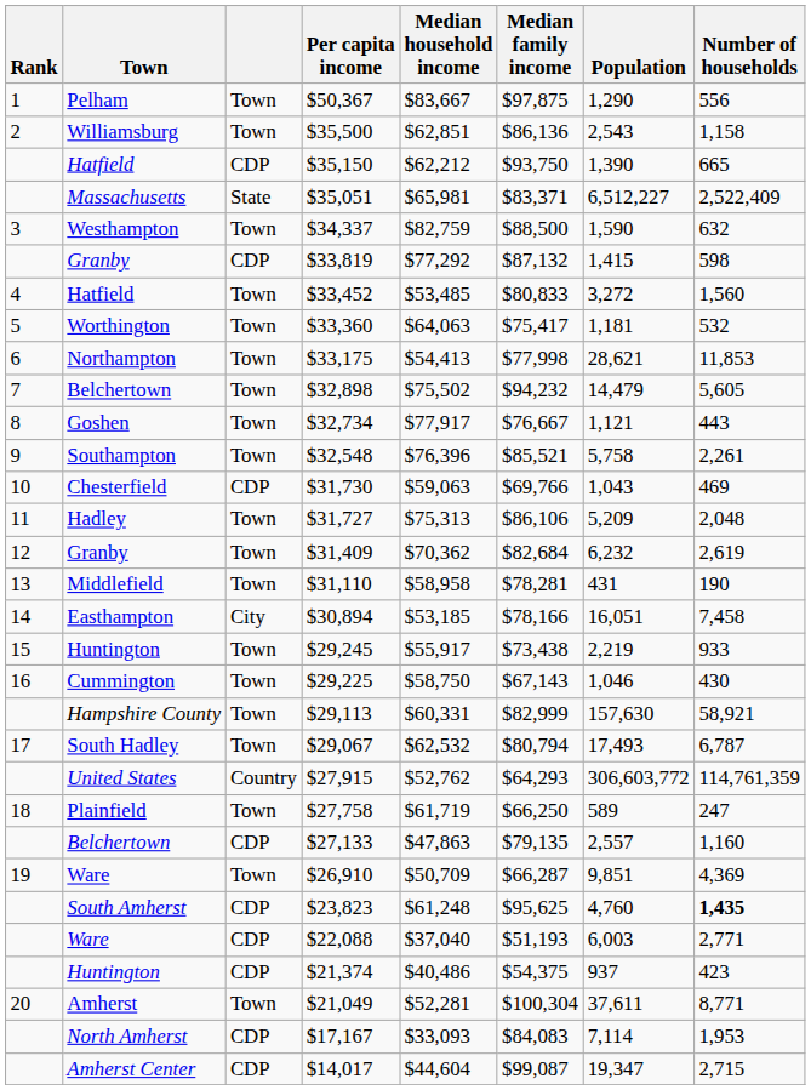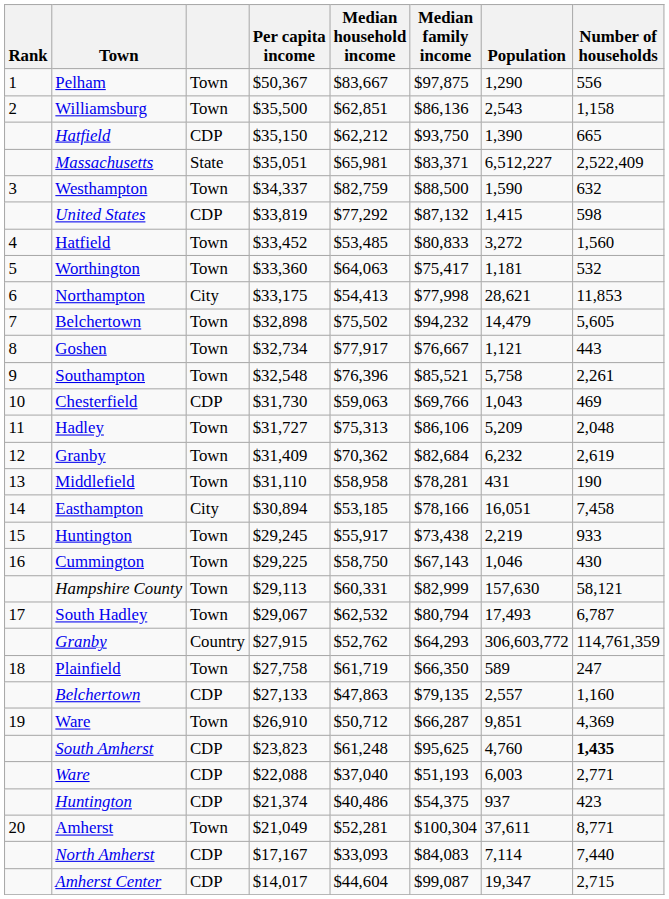$33,819 | Town: Granby -> United States
$33,175 | column 3: Town -> City
$29,113 | Number of households: 58,921 -> 58,121
$27,915 | Town: United States -> Granby
$27,758 | Median family income: $66,250 -> $66,350
$26,910 | Median household income: $50,709 -> $50,712
$17,167 | Number of households: 1,953 -> 7,440
